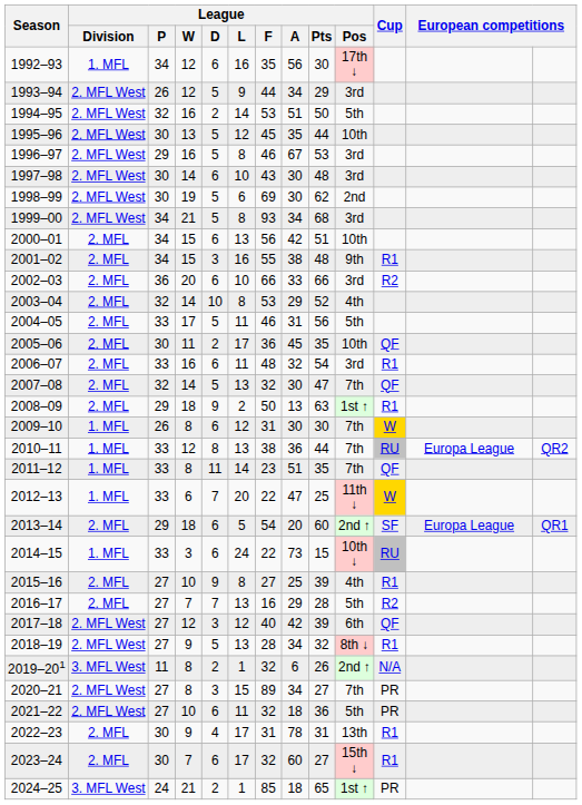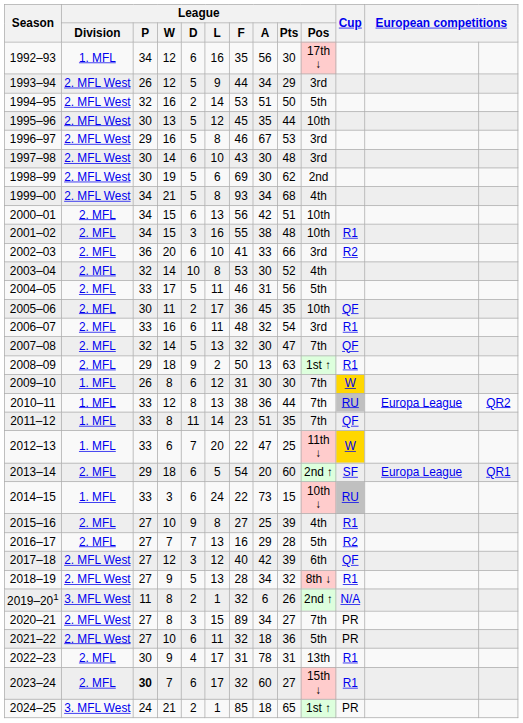1999–00 | League / Pos: 3rd -> 4th
2001–02 | League / Pos: 9th -> 10th
2002–03 | League / F: 66 -> 41
2003–04 | League / A: 29 -> 30
2023–24 | League / P: normal -> bold
